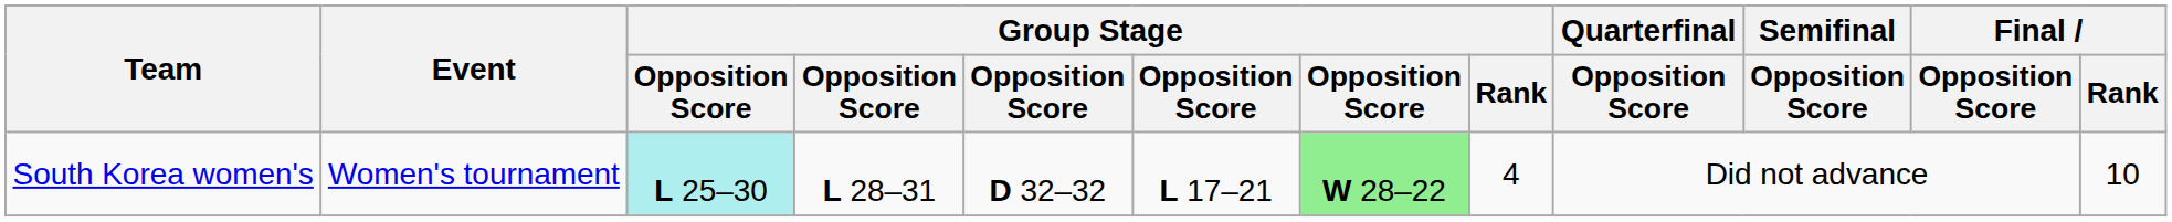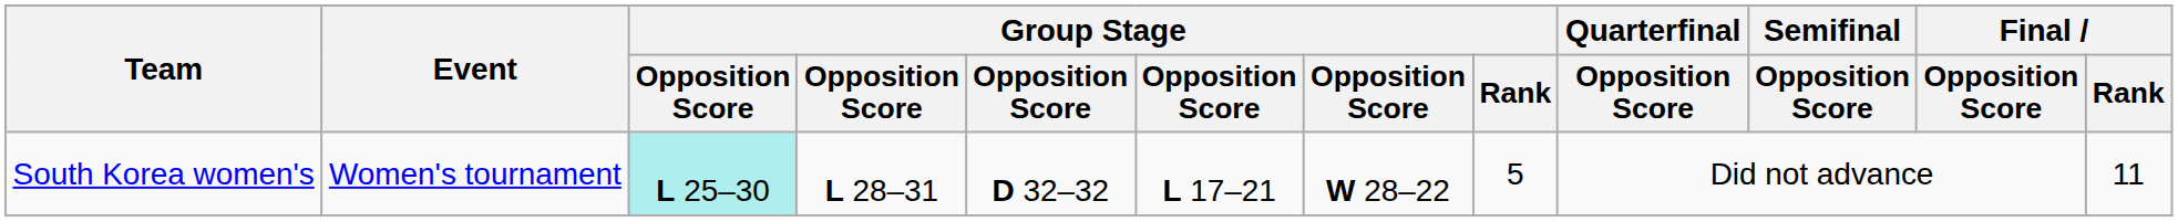South Korea women's | column 7: lightgreen background -> no background
South Korea women's | Group Stage / Rank: 4 -> 5
South Korea women's | Final / Rank: 10 -> 11
